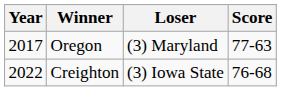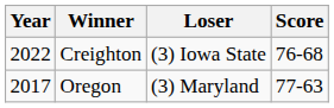rows swapped: Oregon <-> Creighton
